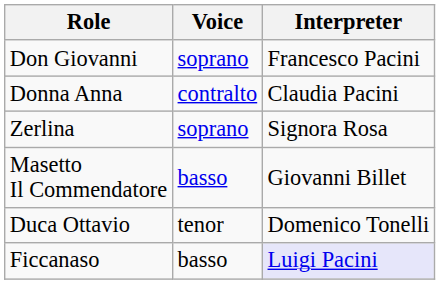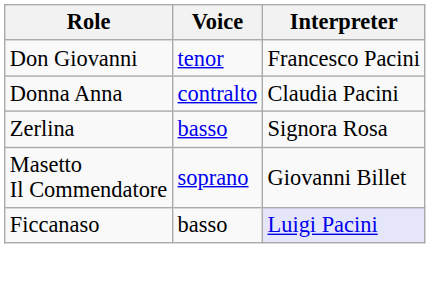Don Giovanni | Voice: soprano -> tenor
Zerlina | Voice: soprano -> basso
Masetto Il Commendatore | Voice: basso -> soprano
- row: Duca Ottavio | tenor | Domenico Tonelli
